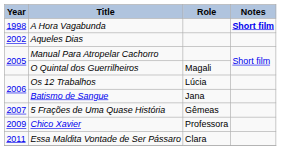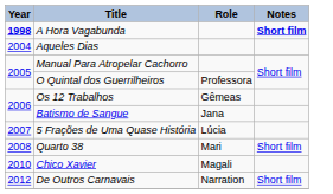A Hora Vagabunda | Year: normal -> bold
Aqueles Dias | Year: 2002 -> 2004
O Quintal dos Guerrilheiros | Role: Magali -> Professora
Os 12 Trabalhos | Role: Lúcia -> Gêmeas
5 Frações de Uma Quase História | Role: Gêmeas -> Lúcia
+ row: 2008 | Quarto 38 | Mari | Short film
Chico Xavier | Year: 2009 -> 2010
Chico Xavier | Role: Professora -> Magali
- row: 2011 | Essa Maldita Vontade de Ser Pássaro | Clara
+ row: 2012 | De Outros Carnavais | Narration | Short film
